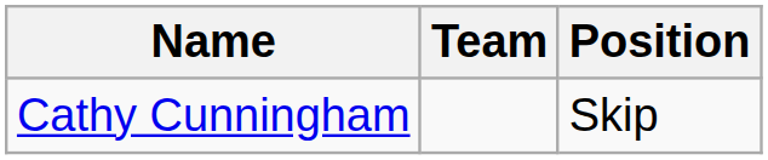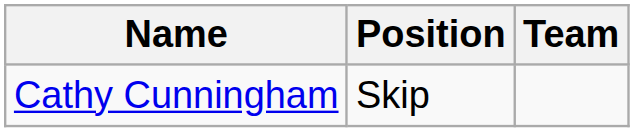columns swapped: Position <-> Team
